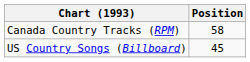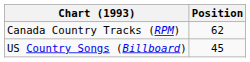Canada Country Tracks (RPM) | Position: 58 -> 62
